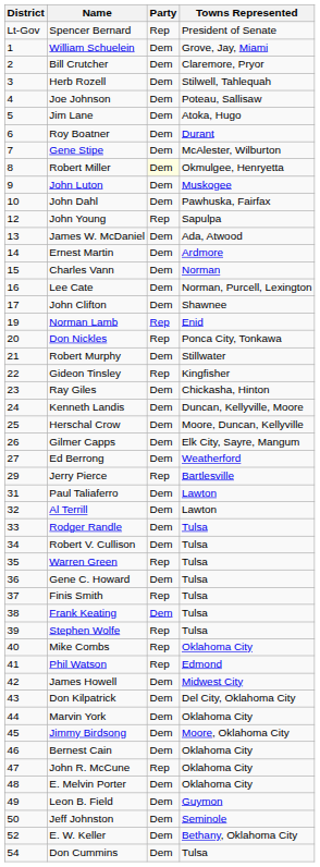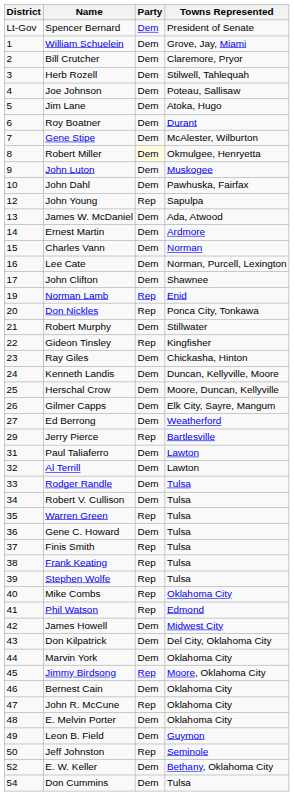Spencer Bernard | Party: Rep -> Dem
Frank Keating | Party: Dem -> Rep
Jimmy Birdsong | Party: Dem -> Rep
Jeff Johnston | Party: Dem -> Rep
